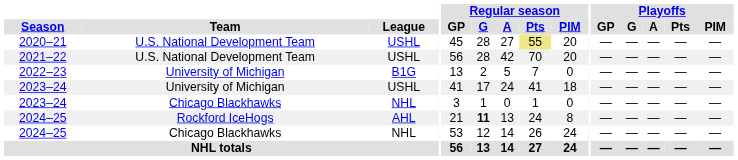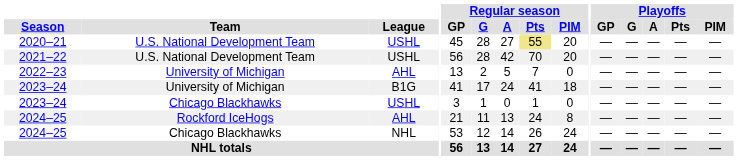2022–23 | League: B1G -> AHL
2023–24 / University of Michigan | League: USHL -> B1G
2023–24 / Chicago Blackhawks | League: NHL -> USHL
2024–25 / Rockford IceHogs | Regular season / G: bold -> normal
